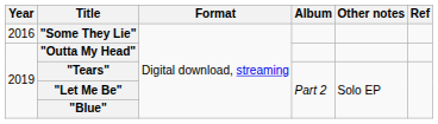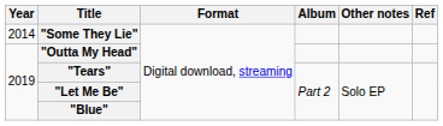"Some They Lie" | Year: 2016 -> 2014
